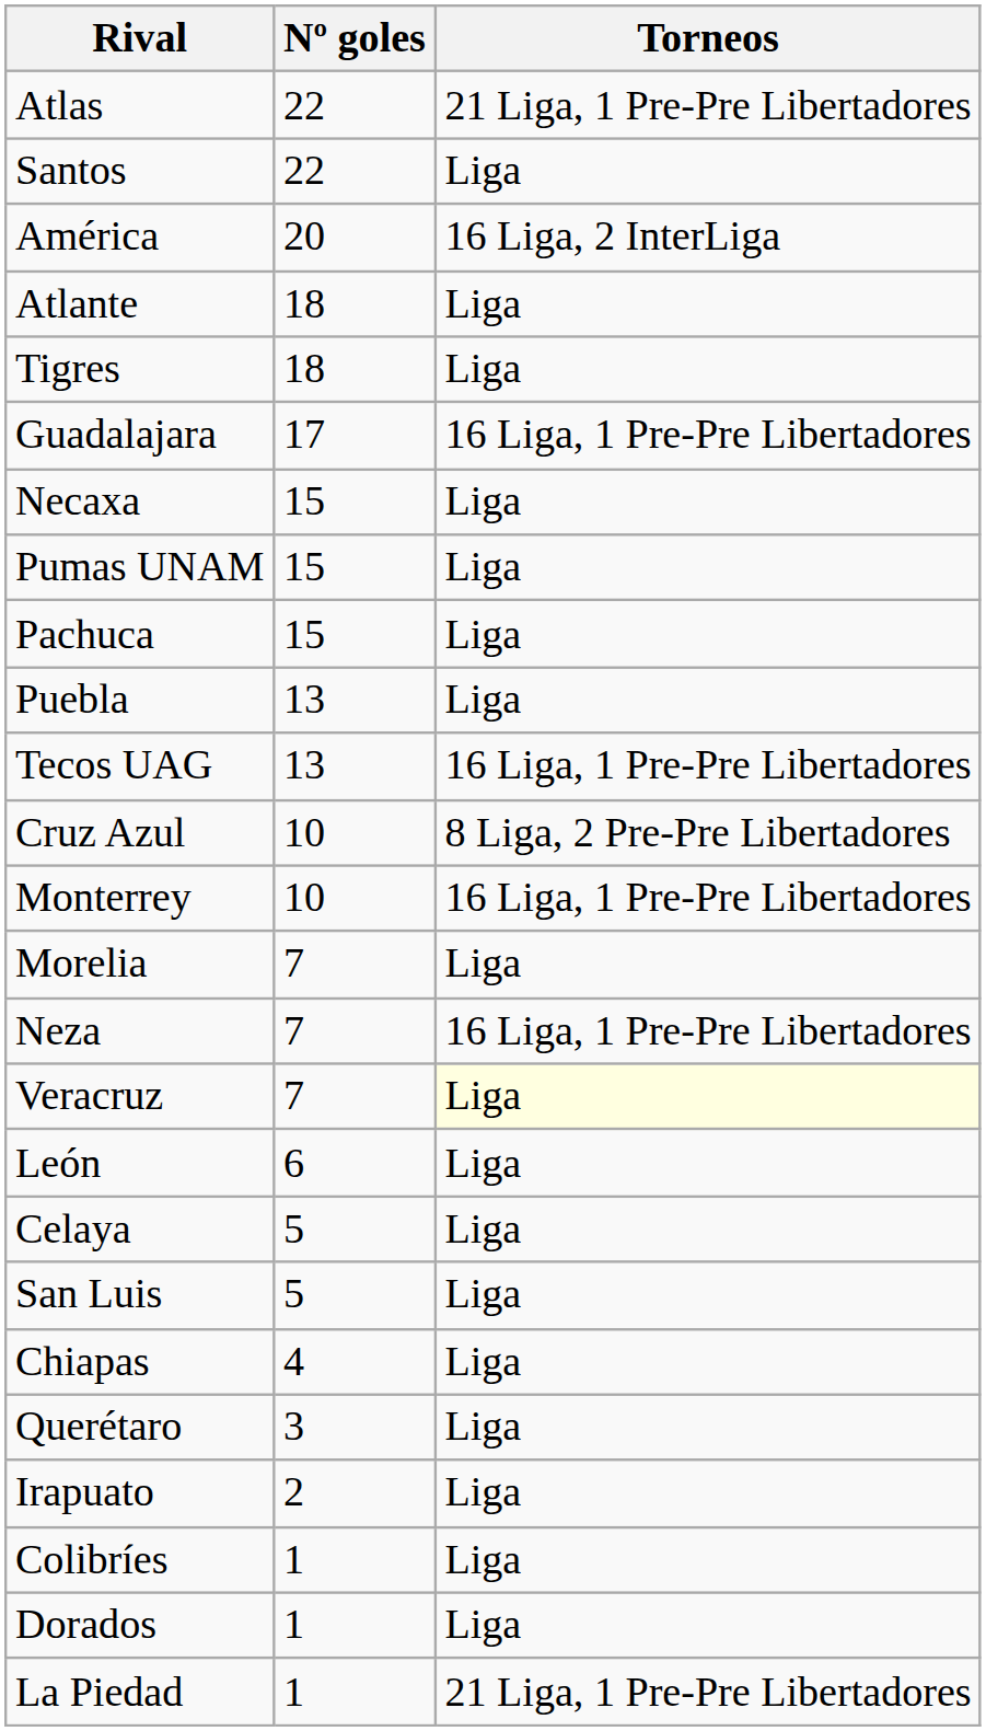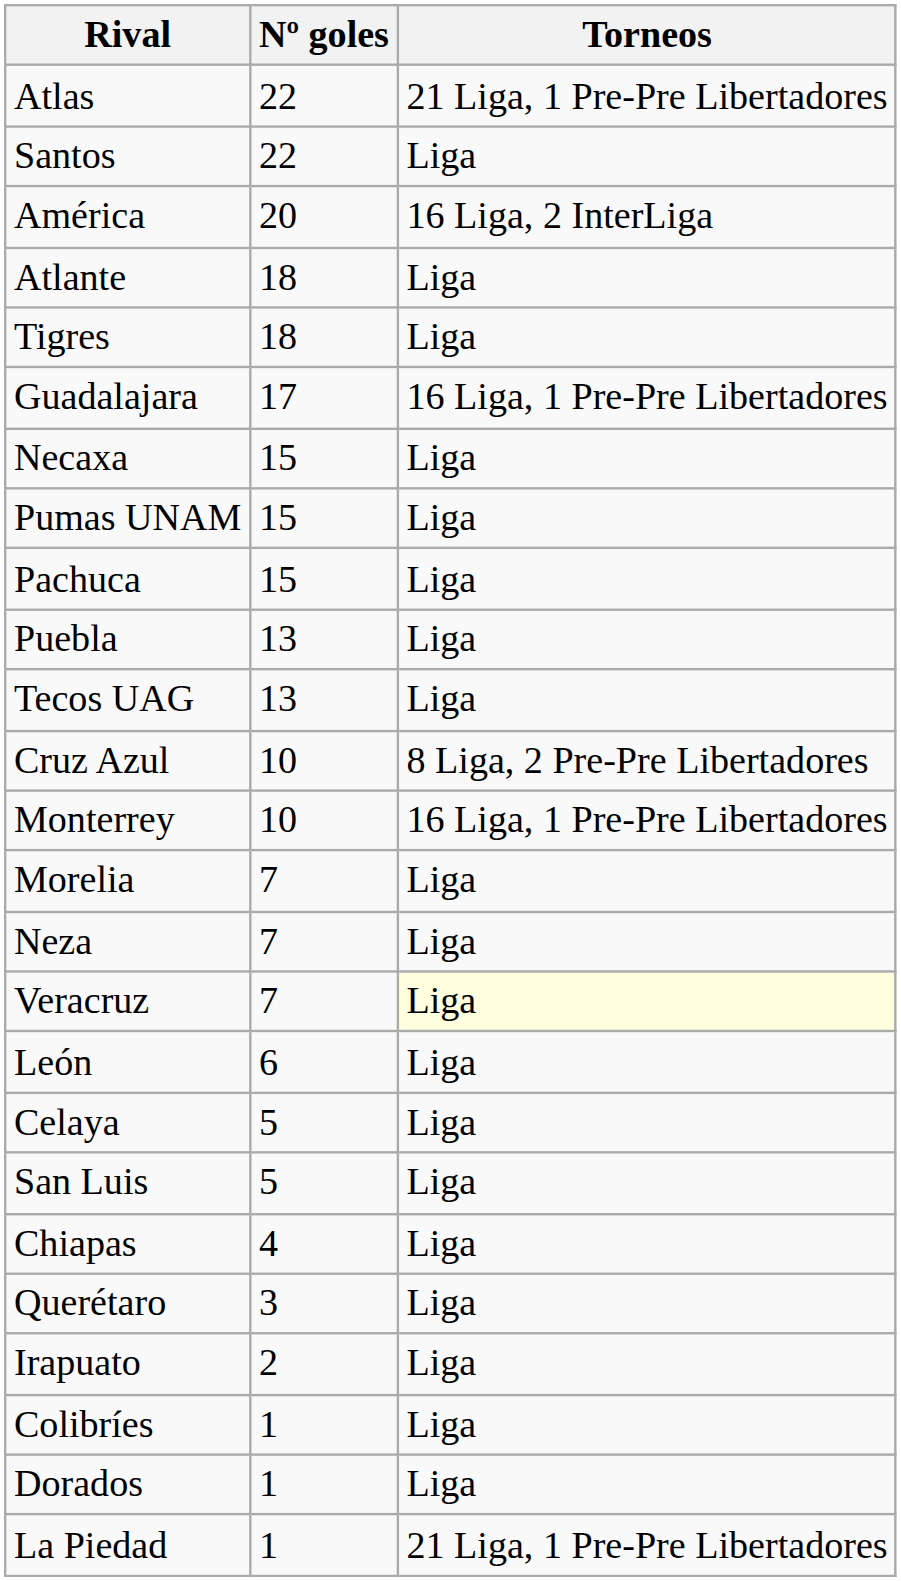Tecos UAG | Torneos: 16 Liga, 1 Pre-Pre Libertadores -> Liga
Neza | Torneos: 16 Liga, 1 Pre-Pre Libertadores -> Liga
